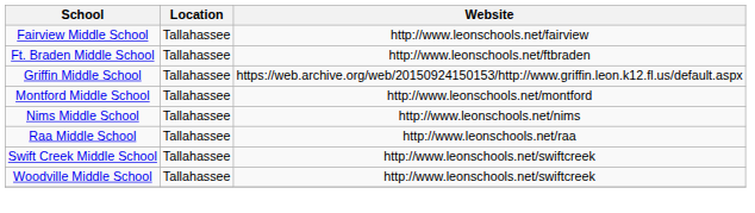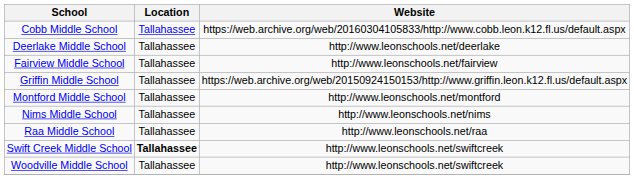+ row: Cobb Middle School | Tallahassee | https://web.archive.org/web/20160304105833/http://www.cobb.leon.k12.fl.us/default.aspx
+ row: Deerlake Middle School | Tallahassee | http://www.leonschools.net/deerlake
- row: Ft. Braden Middle School | Tallahassee | http://www.leonschools.net/ftbraden
Swift Creek Middle School | Location: normal -> bold
